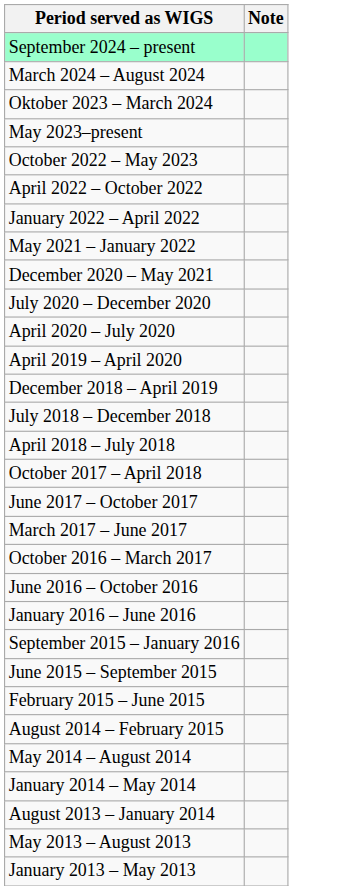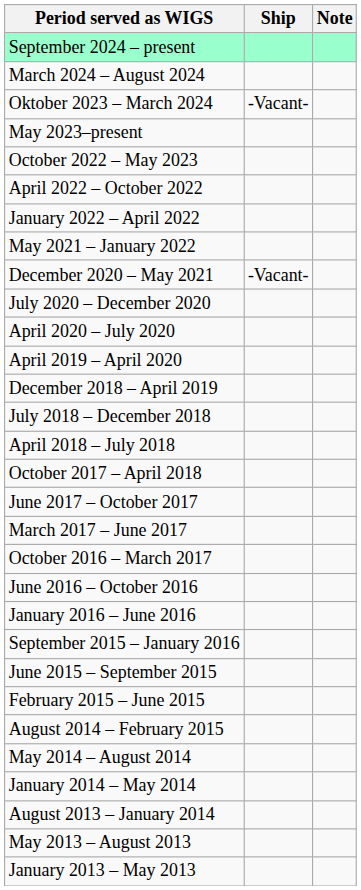+ column: Ship | -Vacant- | -Vacant-
